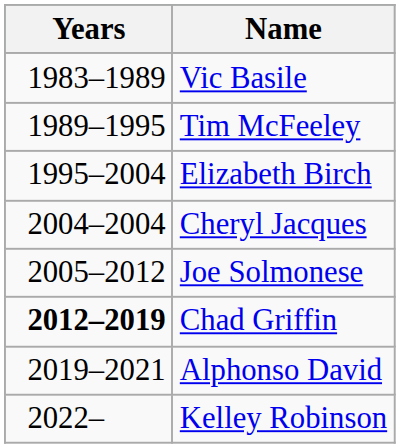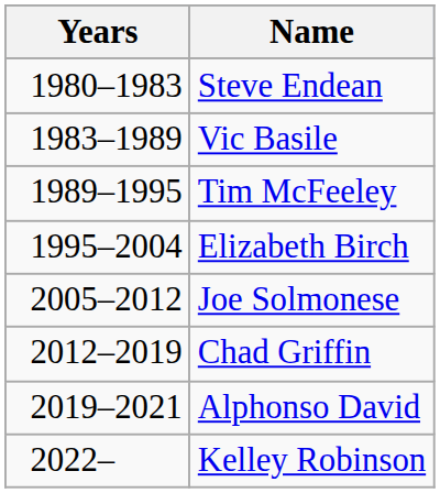+ row: 1980–1983 | Steve Endean
- row: 2004–2004 | Cheryl Jacques
Chad Griffin | Years: bold -> normal
